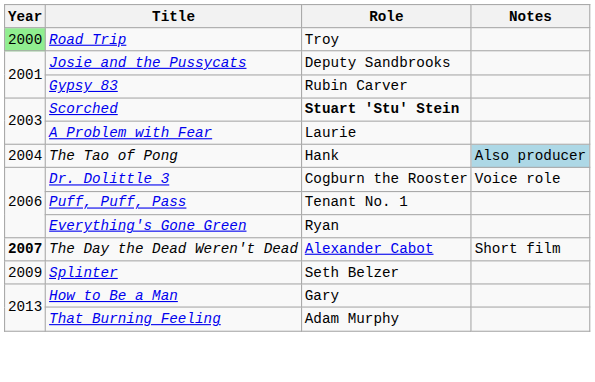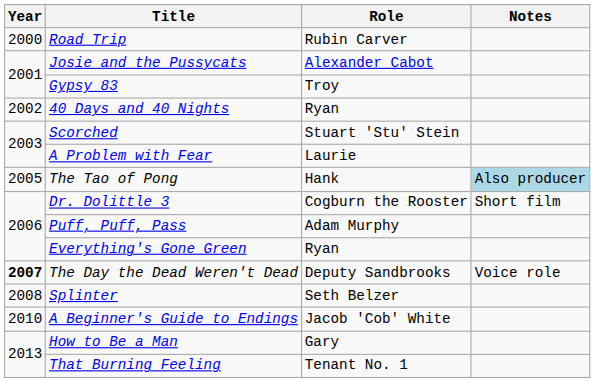Road Trip | Year: lightgreen background -> no background
Road Trip | Role: Troy -> Rubin Carver
Josie and the Pussycats | Role: Deputy Sandbrooks -> Alexander Cabot
Gypsy 83 | Role: Rubin Carver -> Troy
+ row: 2002 | 40 Days and 40 Nights | Ryan
Scorched | Role: bold -> normal
The Tao of Pong | Year: 2004 -> 2005
Dr. Dolittle 3 | Notes: Voice role -> Short film
Puff, Puff, Pass | Role: Tenant No. 1 -> Adam Murphy
The Day the Dead Weren't Dead | Role: Alexander Cabot -> Deputy Sandbrooks
The Day the Dead Weren't Dead | Notes: Short film -> Voice role
Splinter | Year: 2009 -> 2008
+ row: 2010 | A Beginner's Guide to Endings | Jacob 'Cob' White
That Burning Feeling | Role: Adam Murphy -> Tenant No. 1
